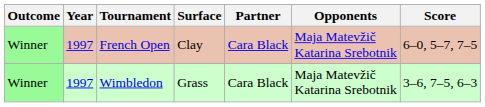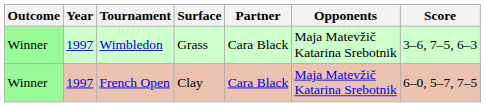rows swapped: French Open <-> Wimbledon
